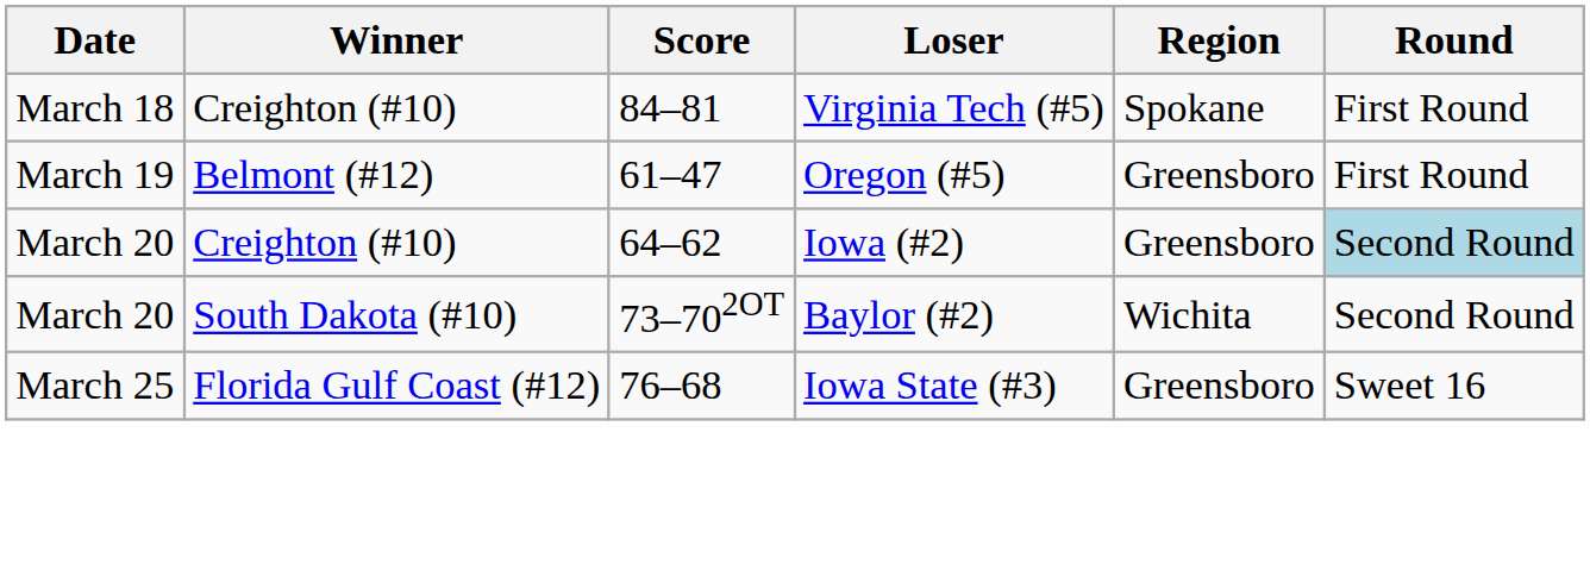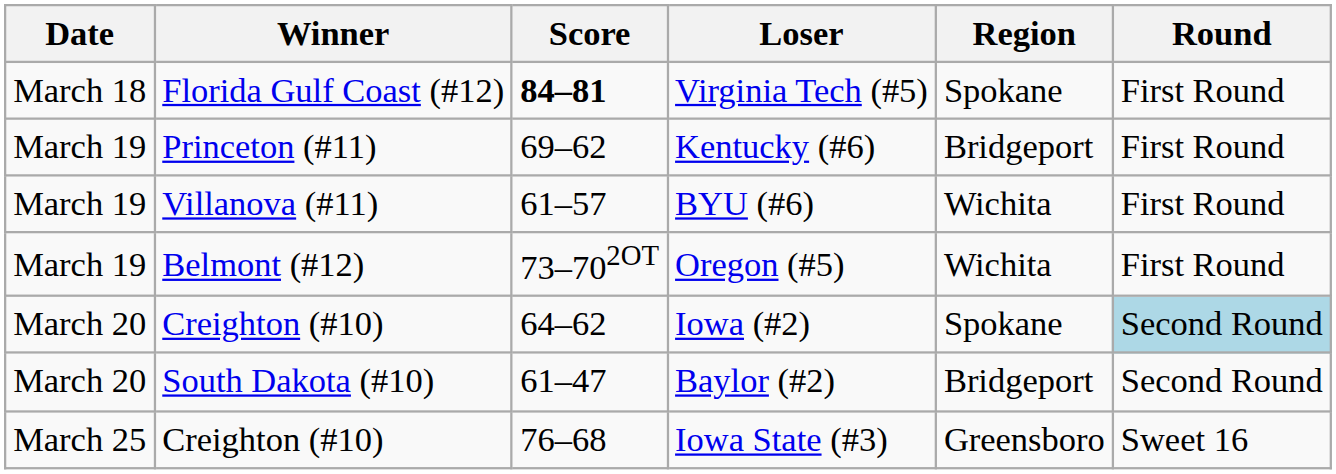Virginia Tech (#5) | Winner: Creighton (#10) -> Florida Gulf Coast (#12)
Virginia Tech (#5) | Score: normal -> bold
+ row: March 19 | Princeton (#11) | 69–62 | Kentucky (#6) | Bridgeport | First Round
+ row: March 19 | Villanova (#11) | 61–57 | BYU (#6) | Wichita | First Round
Oregon (#5) | Score: 61–47 -> 73–702OT
Oregon (#5) | Region: Greensboro -> Wichita
Iowa (#2) | Region: Greensboro -> Spokane
Baylor (#2) | Score: 73–702OT -> 61–47
Baylor (#2) | Region: Wichita -> Bridgeport
Iowa State (#3) | Winner: Florida Gulf Coast (#12) -> Creighton (#10)
